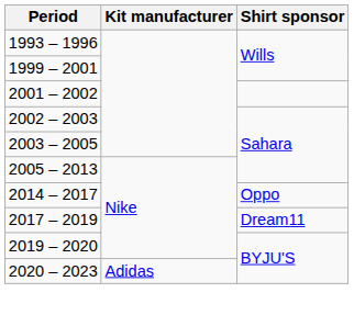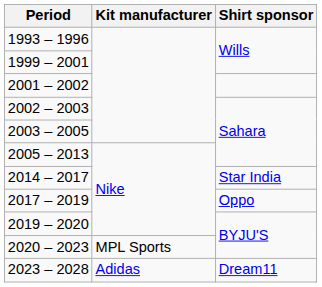2014 – 2017 | Shirt sponsor: Oppo -> Star India
2017 – 2019 | Shirt sponsor: Dream11 -> Oppo
2020 – 2023 | Kit manufacturer: Adidas -> MPL Sports
+ row: 2023 – 2028 | Adidas | Dream11
